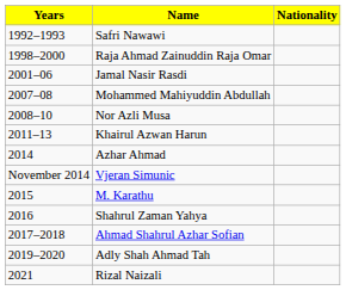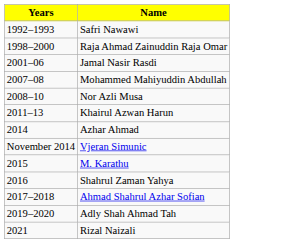- column: Nationality
